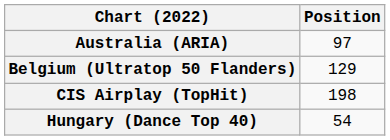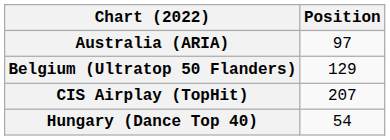CIS Airplay (TopHit) | Position: 198 -> 207
